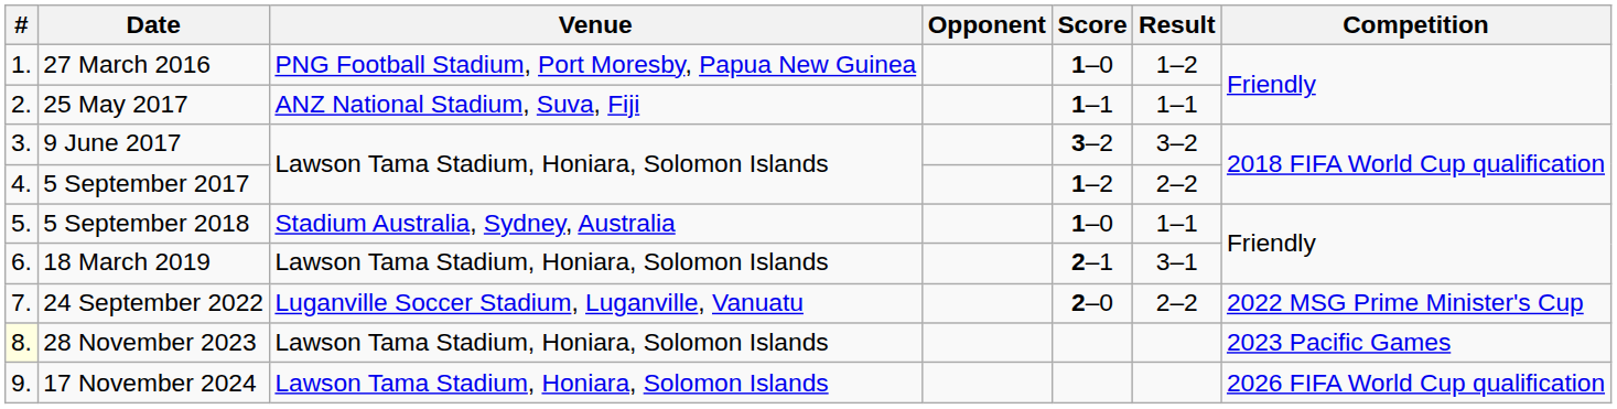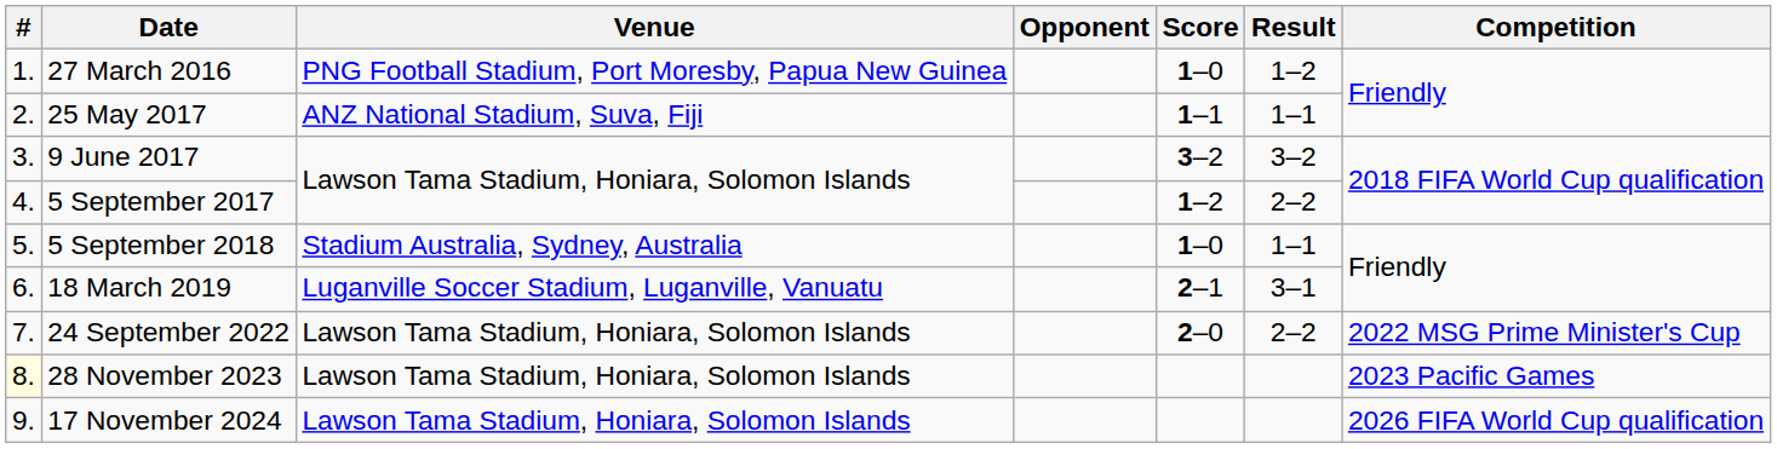18 March 2019 | Venue: Lawson Tama Stadium, Honiara, Solomon Islands -> Luganville Soccer Stadium, Luganville, Vanuatu
24 September 2022 | Venue: Luganville Soccer Stadium, Luganville, Vanuatu -> Lawson Tama Stadium, Honiara, Solomon Islands
